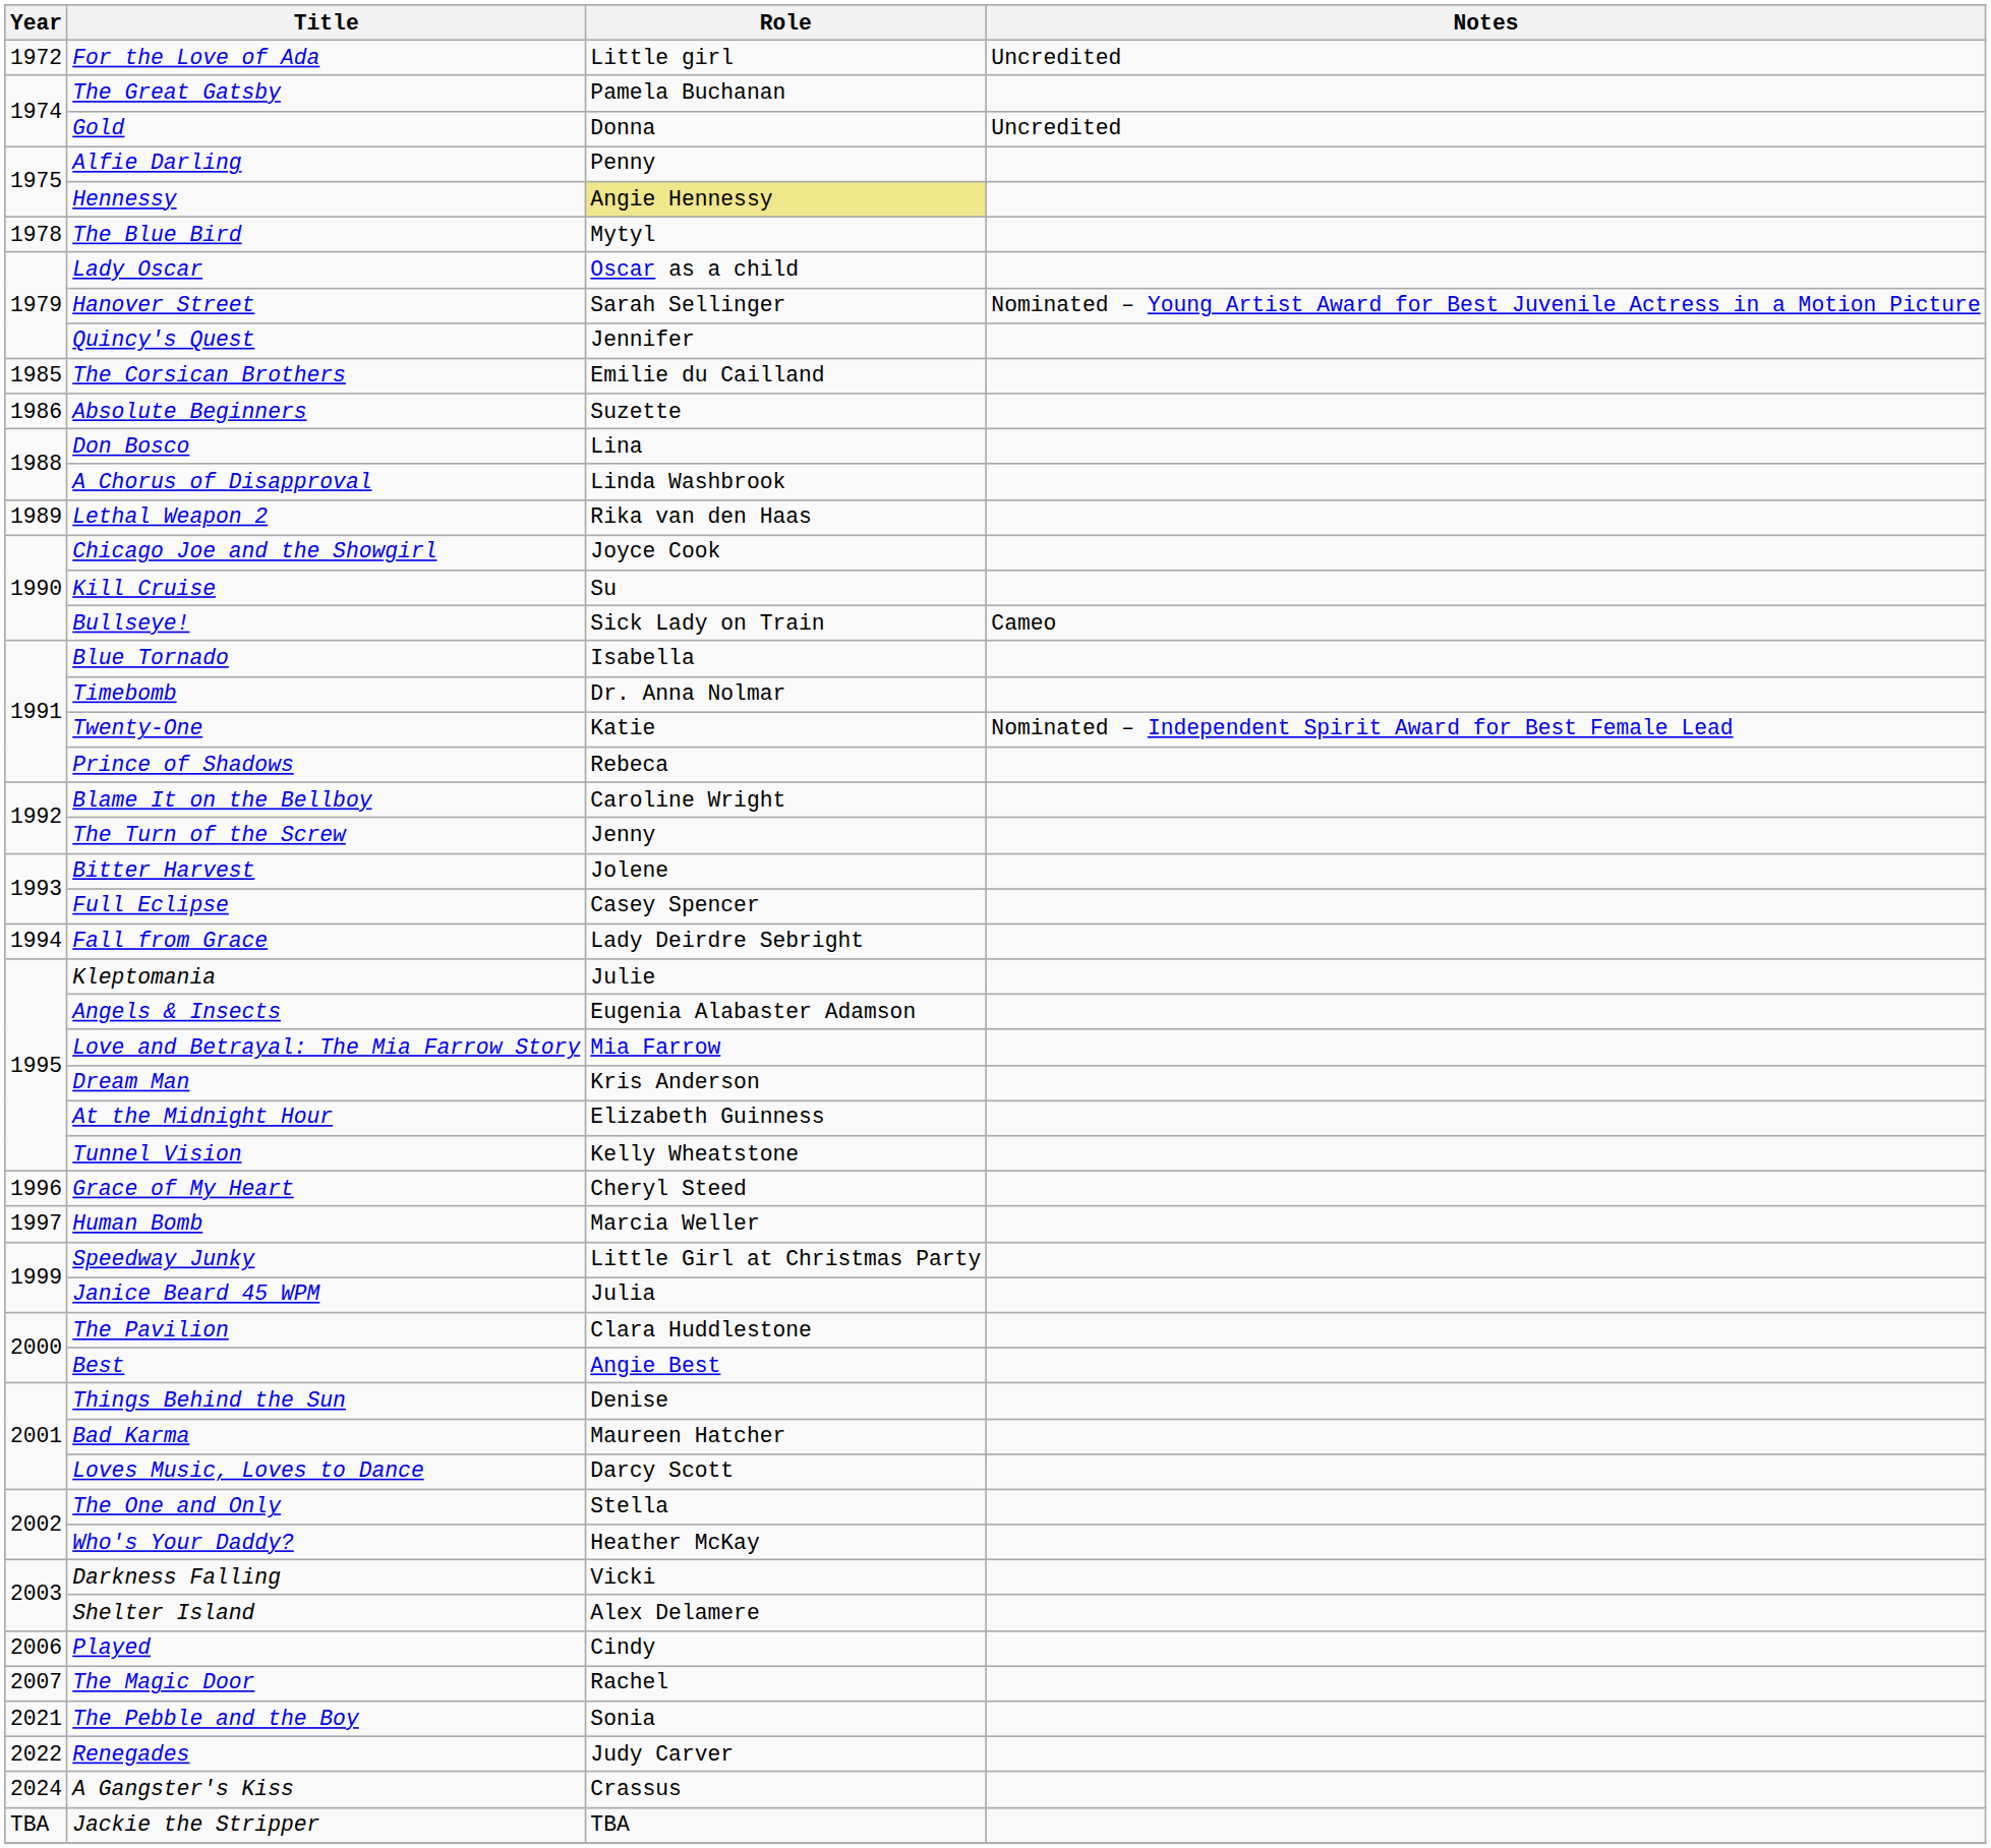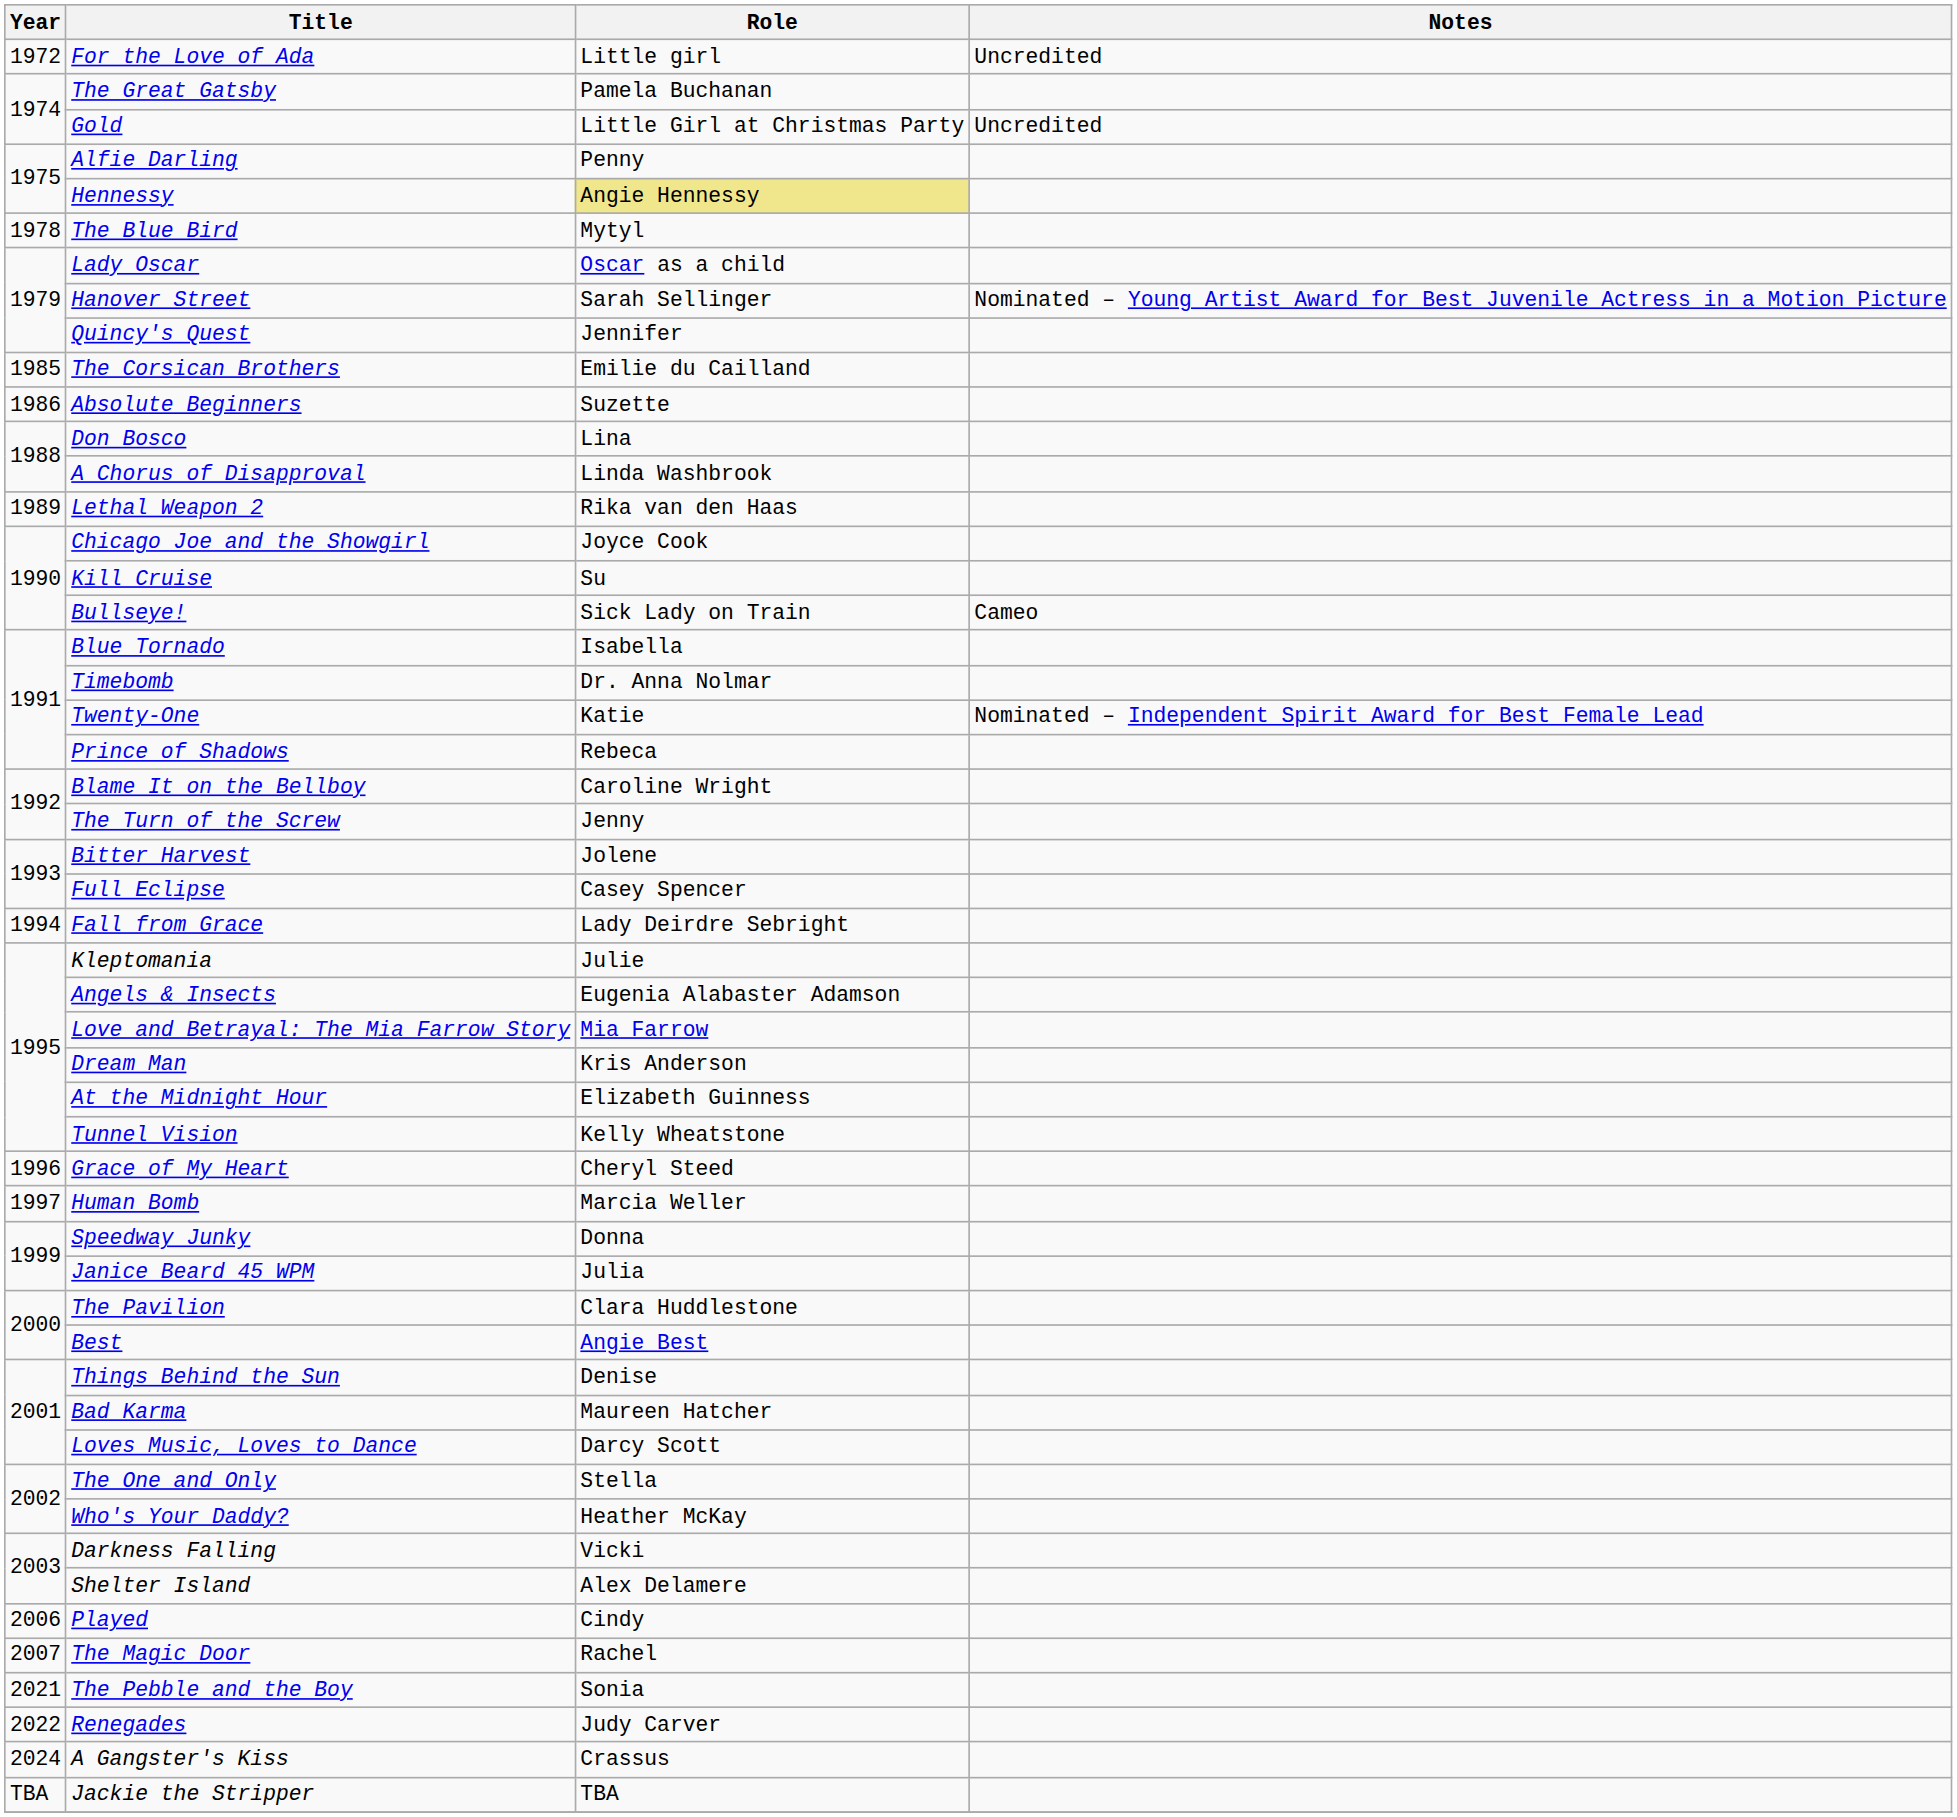Gold | Role: Donna -> Little Girl at Christmas Party
Speedway Junky | Role: Little Girl at Christmas Party -> Donna
